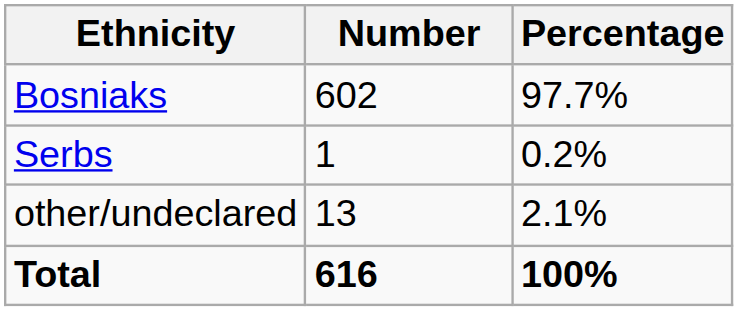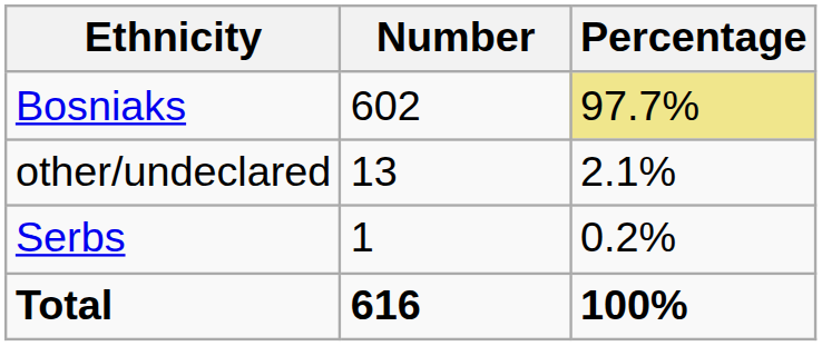Bosniaks | Percentage: no background -> khaki background
rows swapped: Serbs <-> other/undeclared
